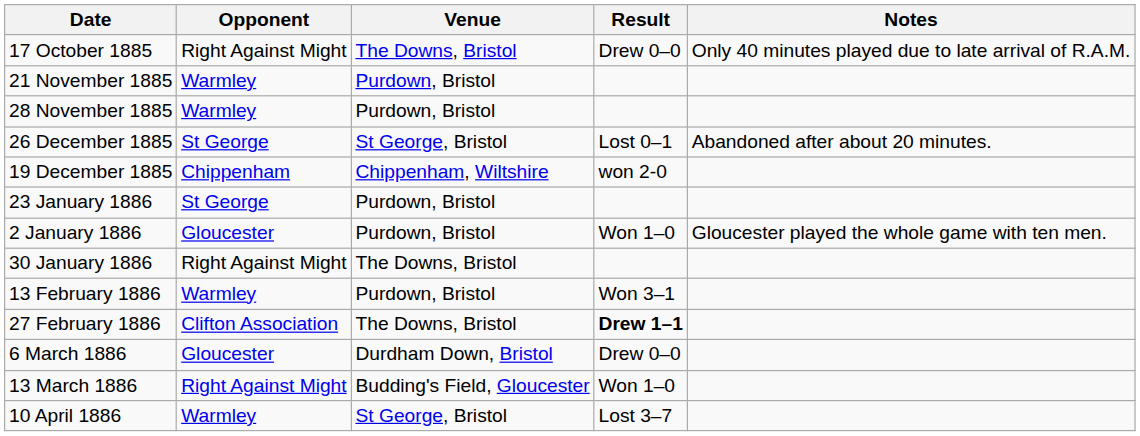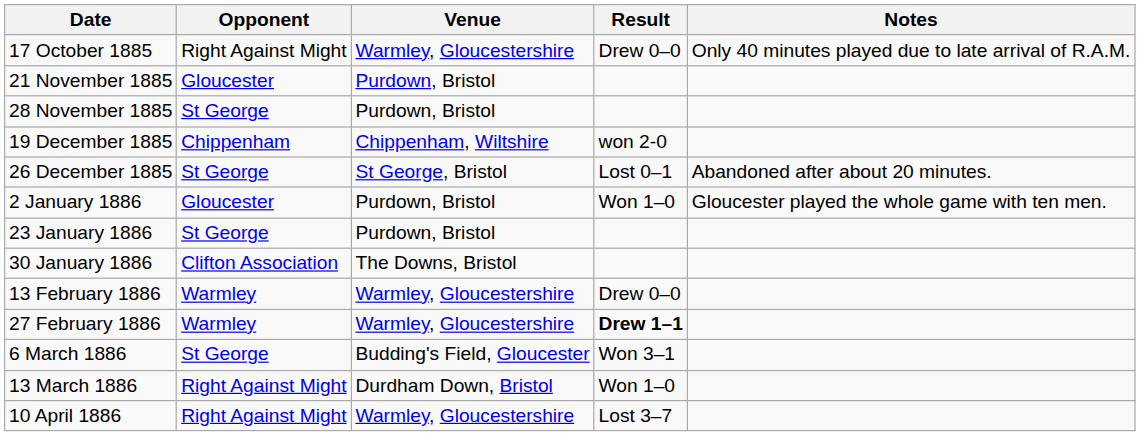17 October 1885 | Venue: The Downs, Bristol -> Warmley, Gloucestershire
21 November 1885 | Opponent: Warmley -> Gloucester
28 November 1885 | Opponent: Warmley -> St George
rows swapped: 19 December 1885 <-> 26 December 1885
rows swapped: 2 January 1886 <-> 23 January 1886
30 January 1886 | Opponent: Right Against Might -> Clifton Association
13 February 1886 | Venue: Purdown, Bristol -> Warmley, Gloucestershire
13 February 1886 | Result: Won 3–1 -> Drew 0–0
27 February 1886 | Opponent: Clifton Association -> Warmley
27 February 1886 | Venue: The Downs, Bristol -> Warmley, Gloucestershire
6 March 1886 | Opponent: Gloucester -> St George
6 March 1886 | Venue: Durdham Down, Bristol -> Budding's Field, Gloucester
6 March 1886 | Result: Drew 0–0 -> Won 3–1
13 March 1886 | Venue: Budding's Field, Gloucester -> Durdham Down, Bristol
10 April 1886 | Opponent: Warmley -> Right Against Might
10 April 1886 | Venue: St George, Bristol -> Warmley, Gloucestershire
